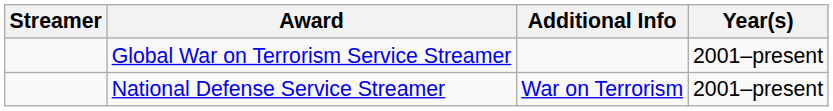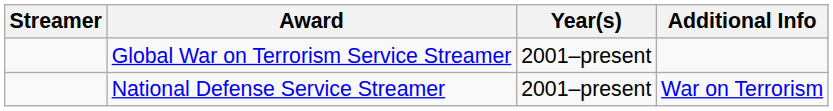columns swapped: Year(s) <-> Additional Info
